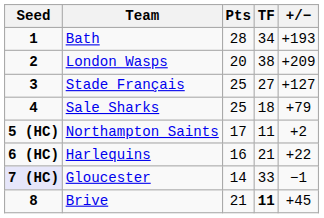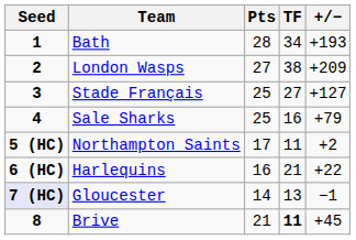London Wasps | Pts: 20 -> 27
Sale Sharks | TF: 18 -> 16
Gloucester | TF: 33 -> 13
